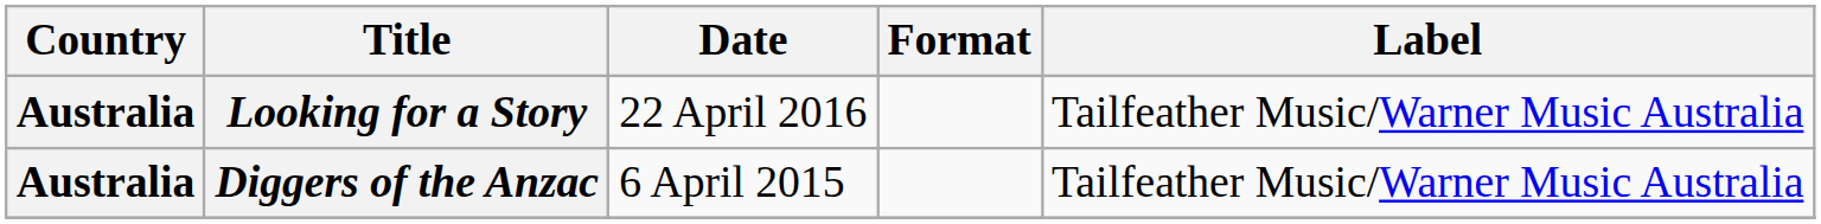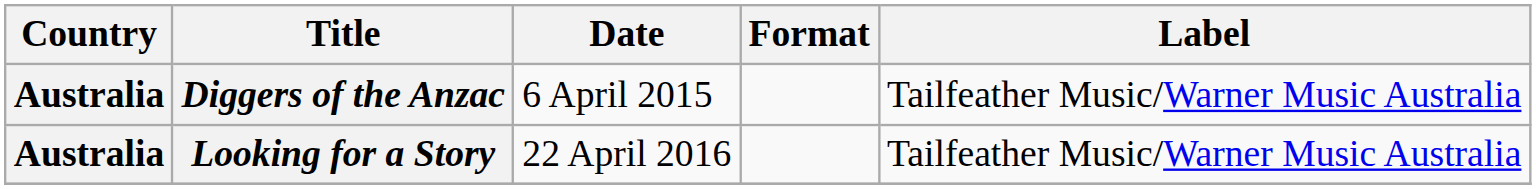rows swapped: Diggers of the Anzac <-> Looking for a Story
